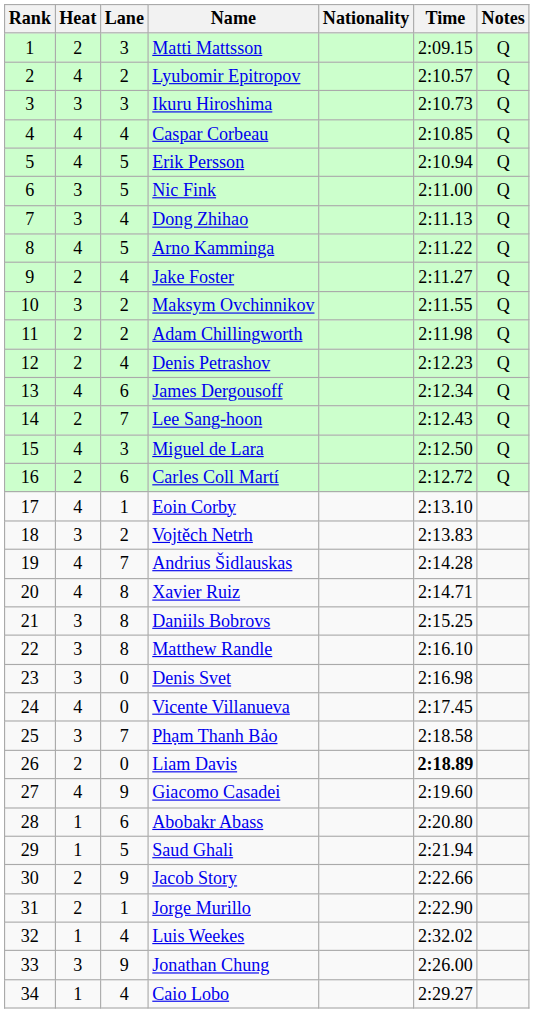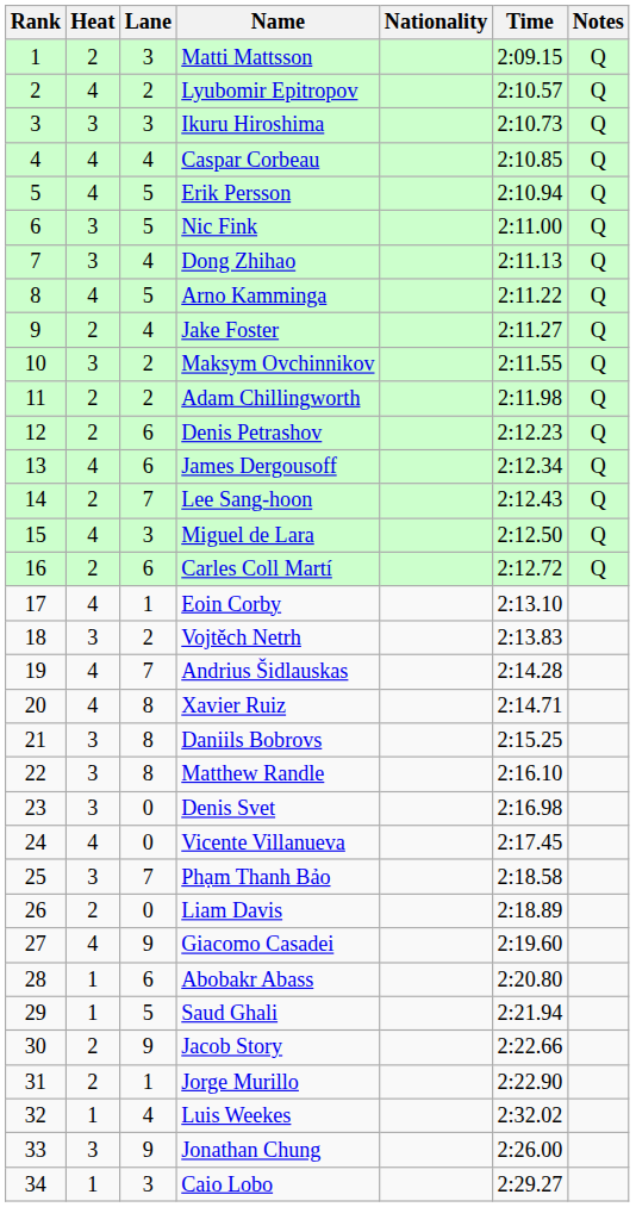Denis Petrashov | Lane: 4 -> 6
Liam Davis | Time: bold -> normal
Caio Lobo | Lane: 4 -> 3
